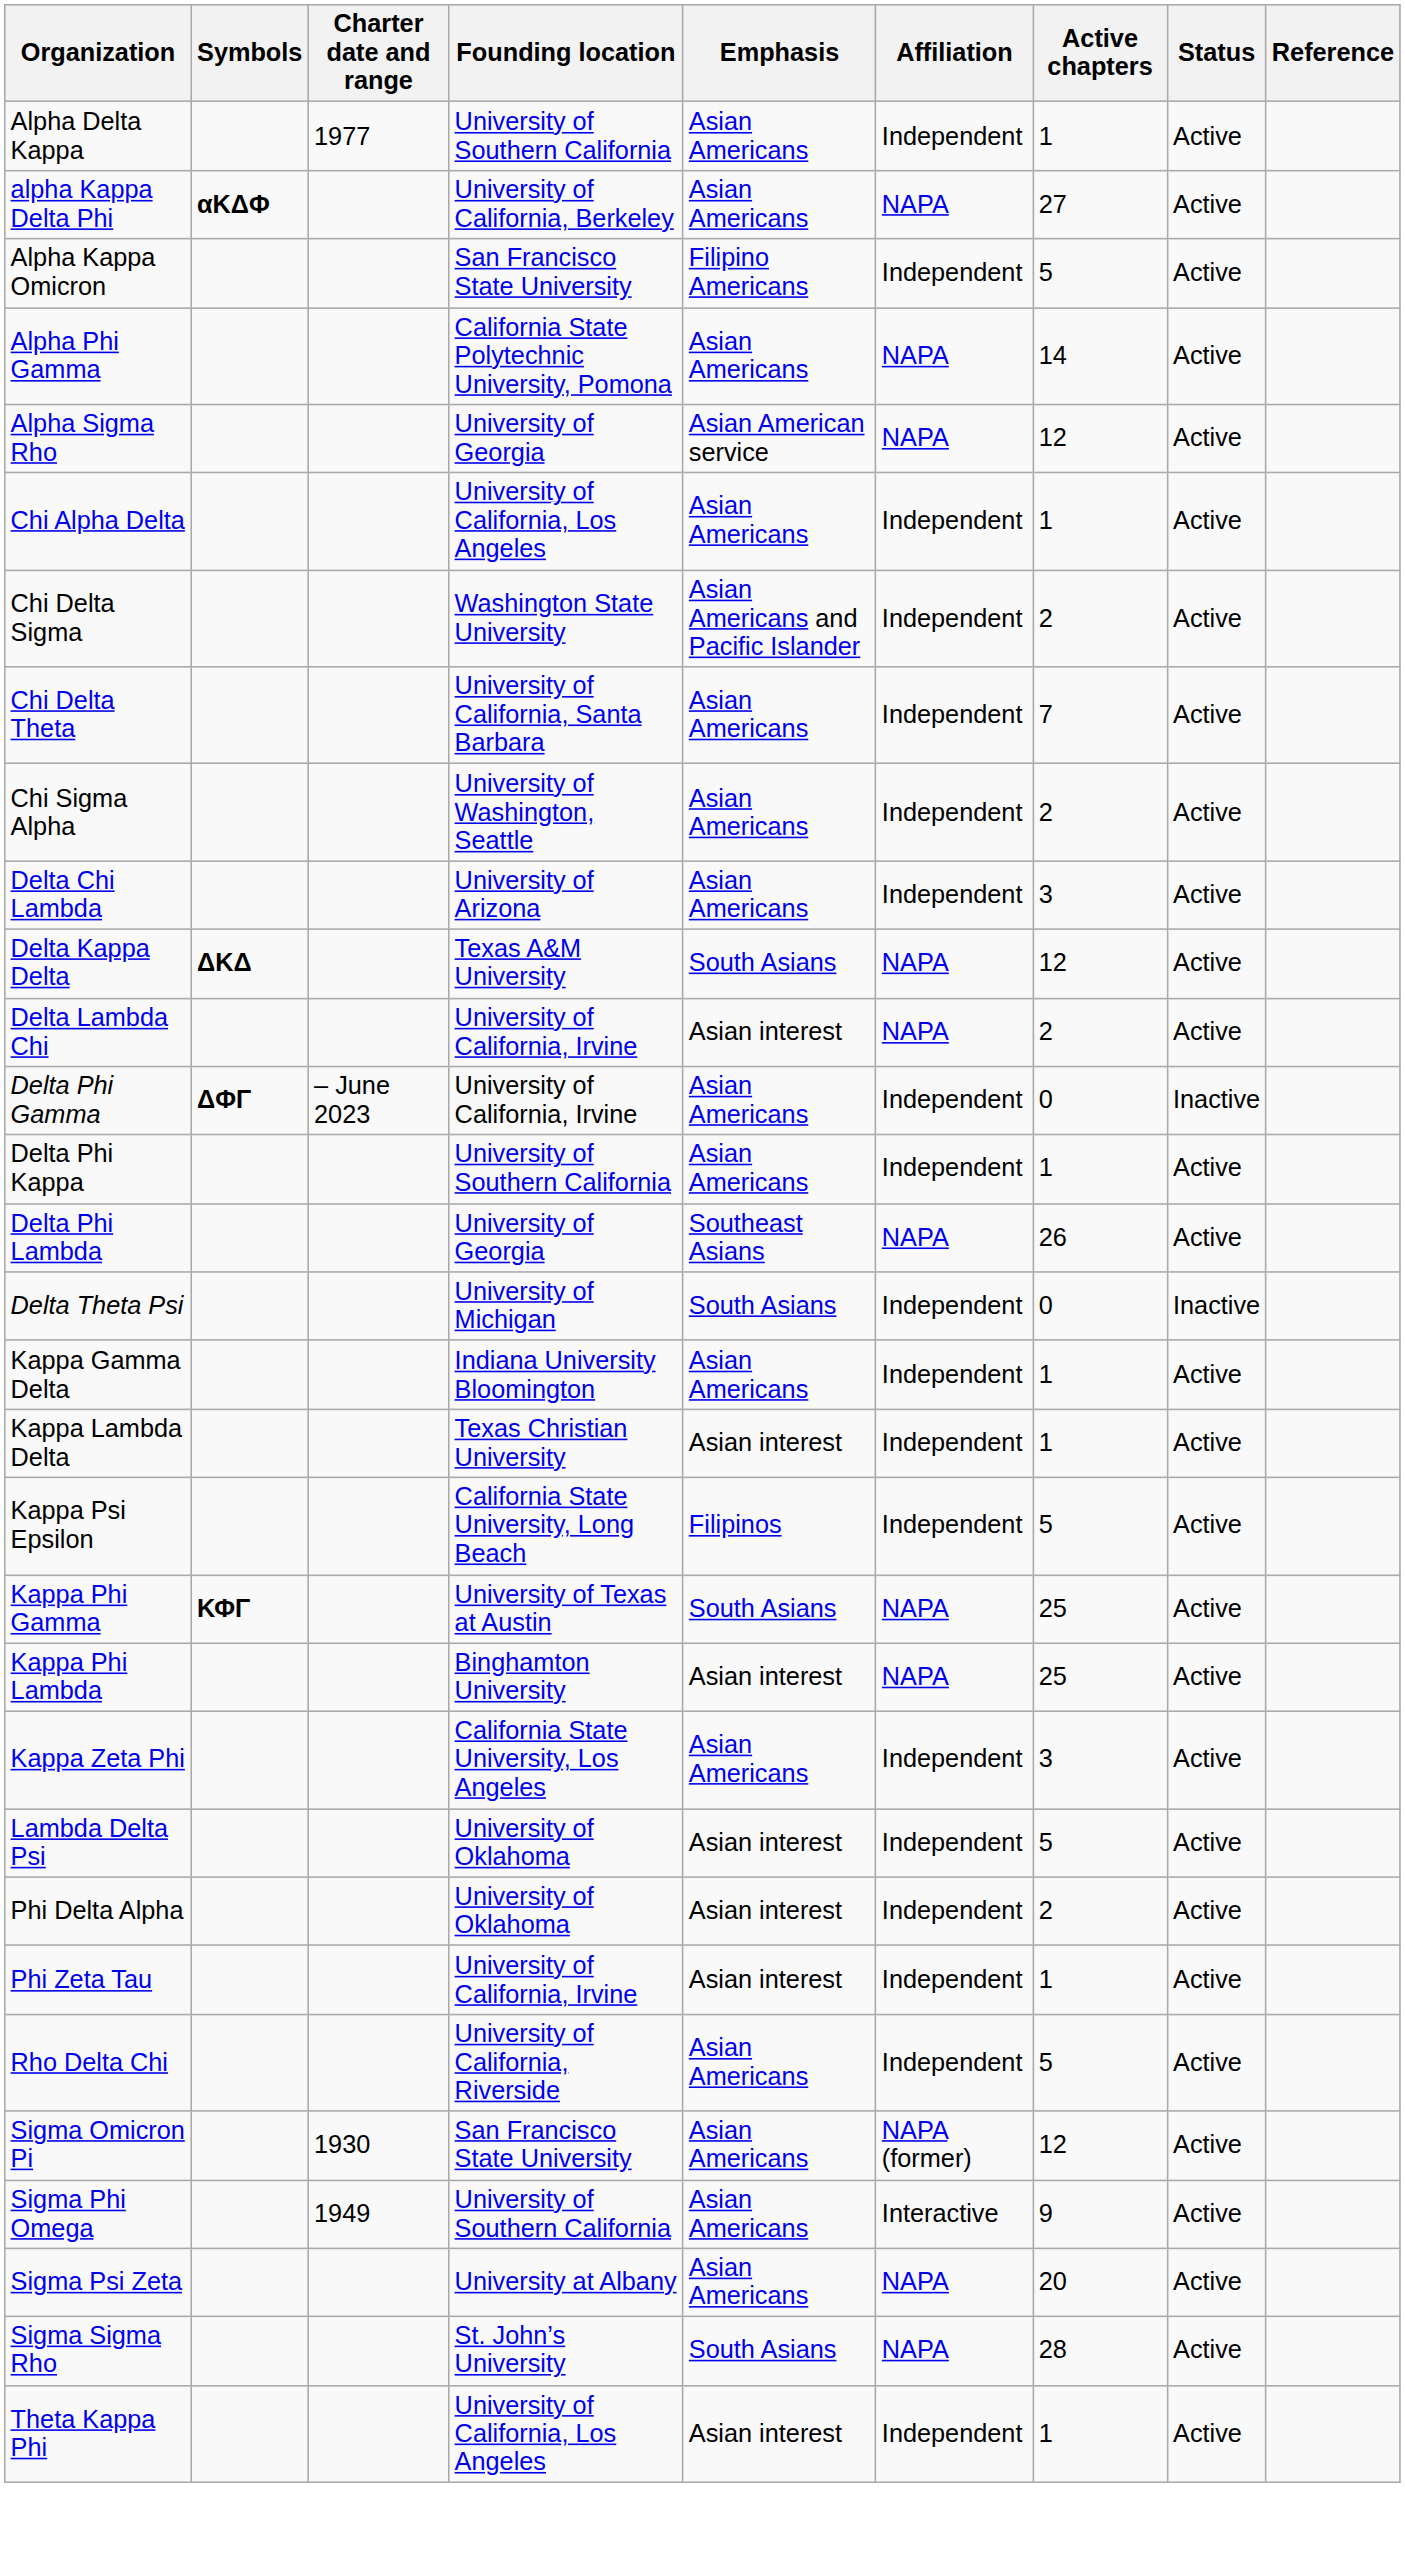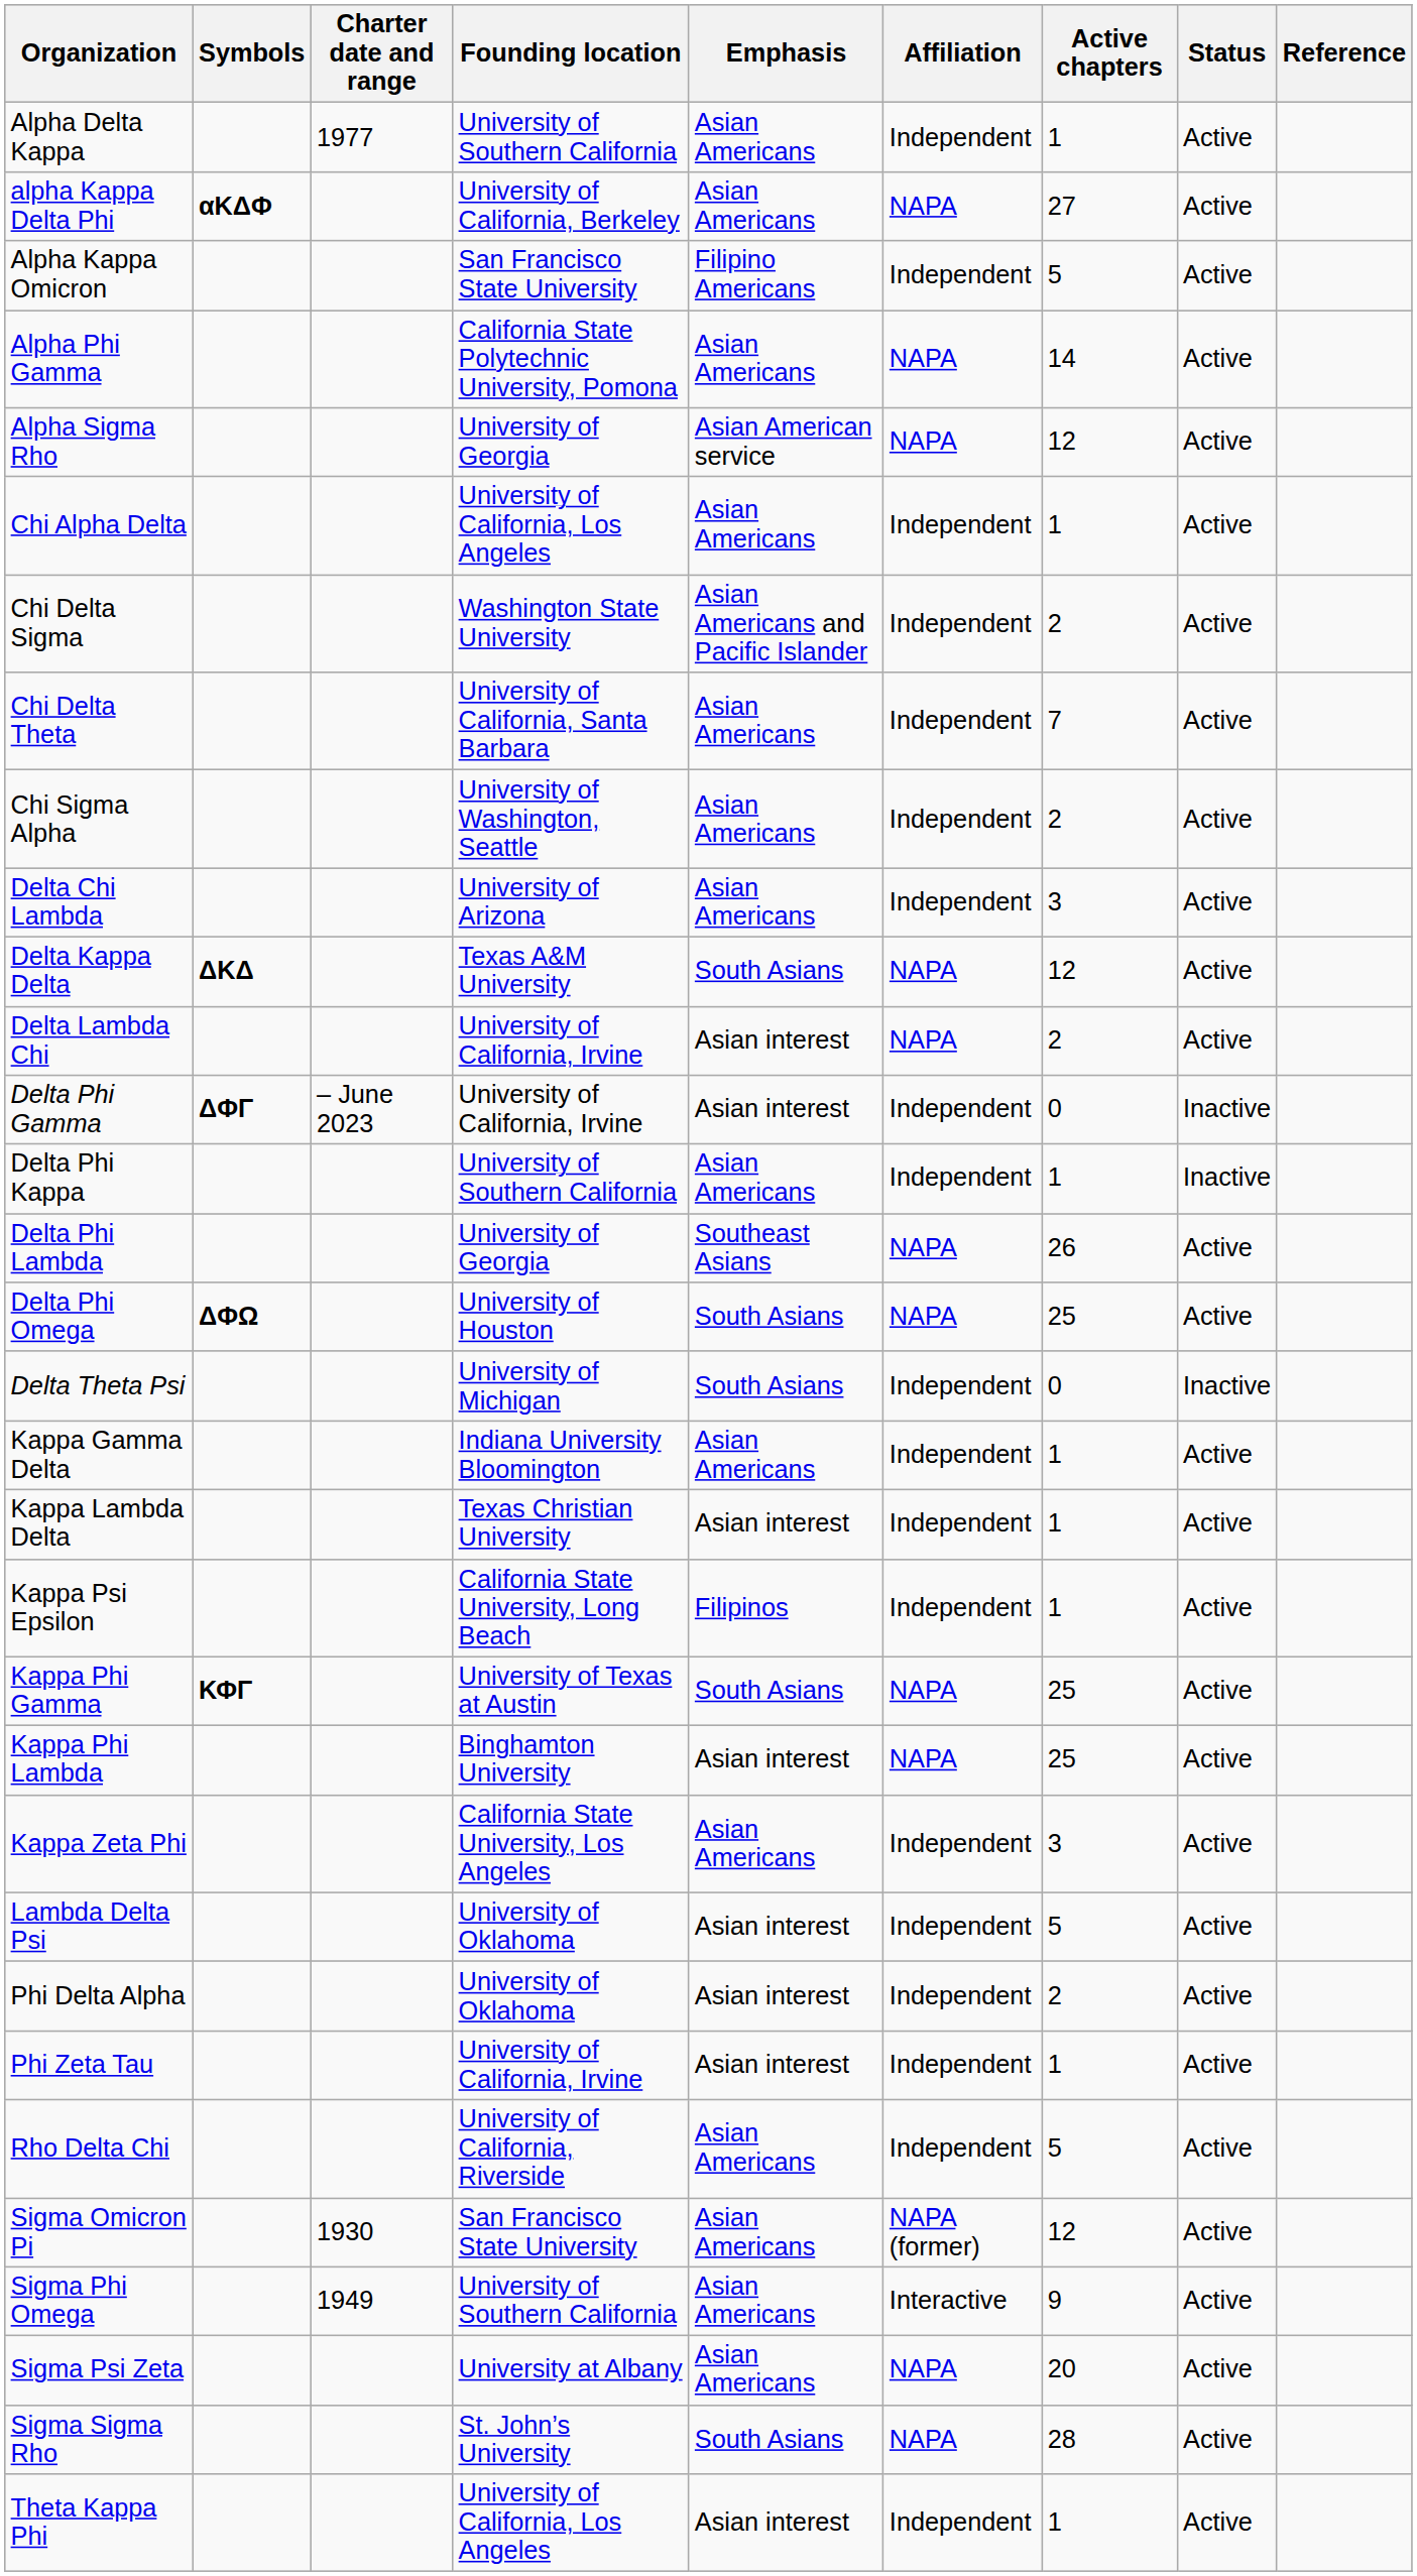Delta Phi Gamma | Emphasis: Asian Americans -> Asian interest
Delta Phi Kappa | Status: Active -> Inactive
+ row: Delta Phi Omega | ΔΦΩ | University of Houston | South Asians | NAPA | 25 | Active
Kappa Psi Epsilon | Active chapters: 5 -> 1
